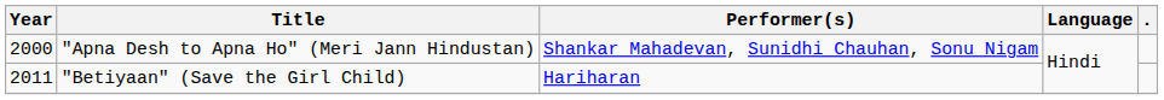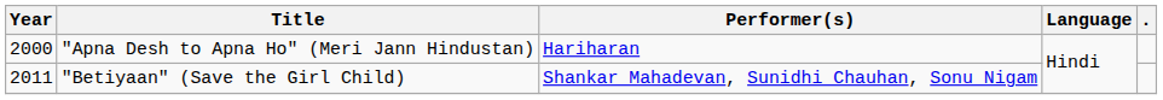"Apna Desh to Apna Ho" (Meri Jann Hindustan) | Performer(s): Shankar Mahadevan, Sunidhi Chauhan, Sonu Nigam -> Hariharan
"Betiyaan" (Save the Girl Child) | Performer(s): Hariharan -> Shankar Mahadevan, Sunidhi Chauhan, Sonu Nigam
